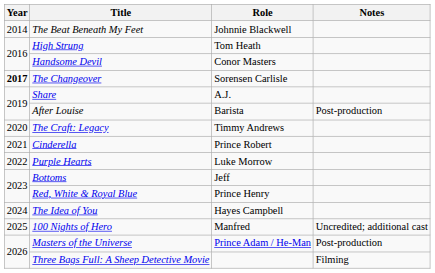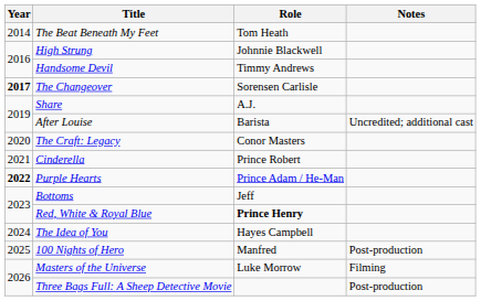The Beat Beneath My Feet | Role: Johnnie Blackwell -> Tom Heath
High Strung | Role: Tom Heath -> Johnnie Blackwell
Handsome Devil | Role: Conor Masters -> Timmy Andrews
After Louise | Notes: Post-production -> Uncredited; additional cast
The Craft: Legacy | Role: Timmy Andrews -> Conor Masters
Purple Hearts | Year: normal -> bold
Purple Hearts | Role: Luke Morrow -> Prince Adam / He-Man
Red, White & Royal Blue | Role: normal -> bold
100 Nights of Hero | Notes: Uncredited; additional cast -> Post-production
Masters of the Universe | Role: Prince Adam / He-Man -> Luke Morrow
Masters of the Universe | Notes: Post-production -> Filming
Three Bags Full: A Sheep Detective Movie | Notes: Filming -> Post-production
